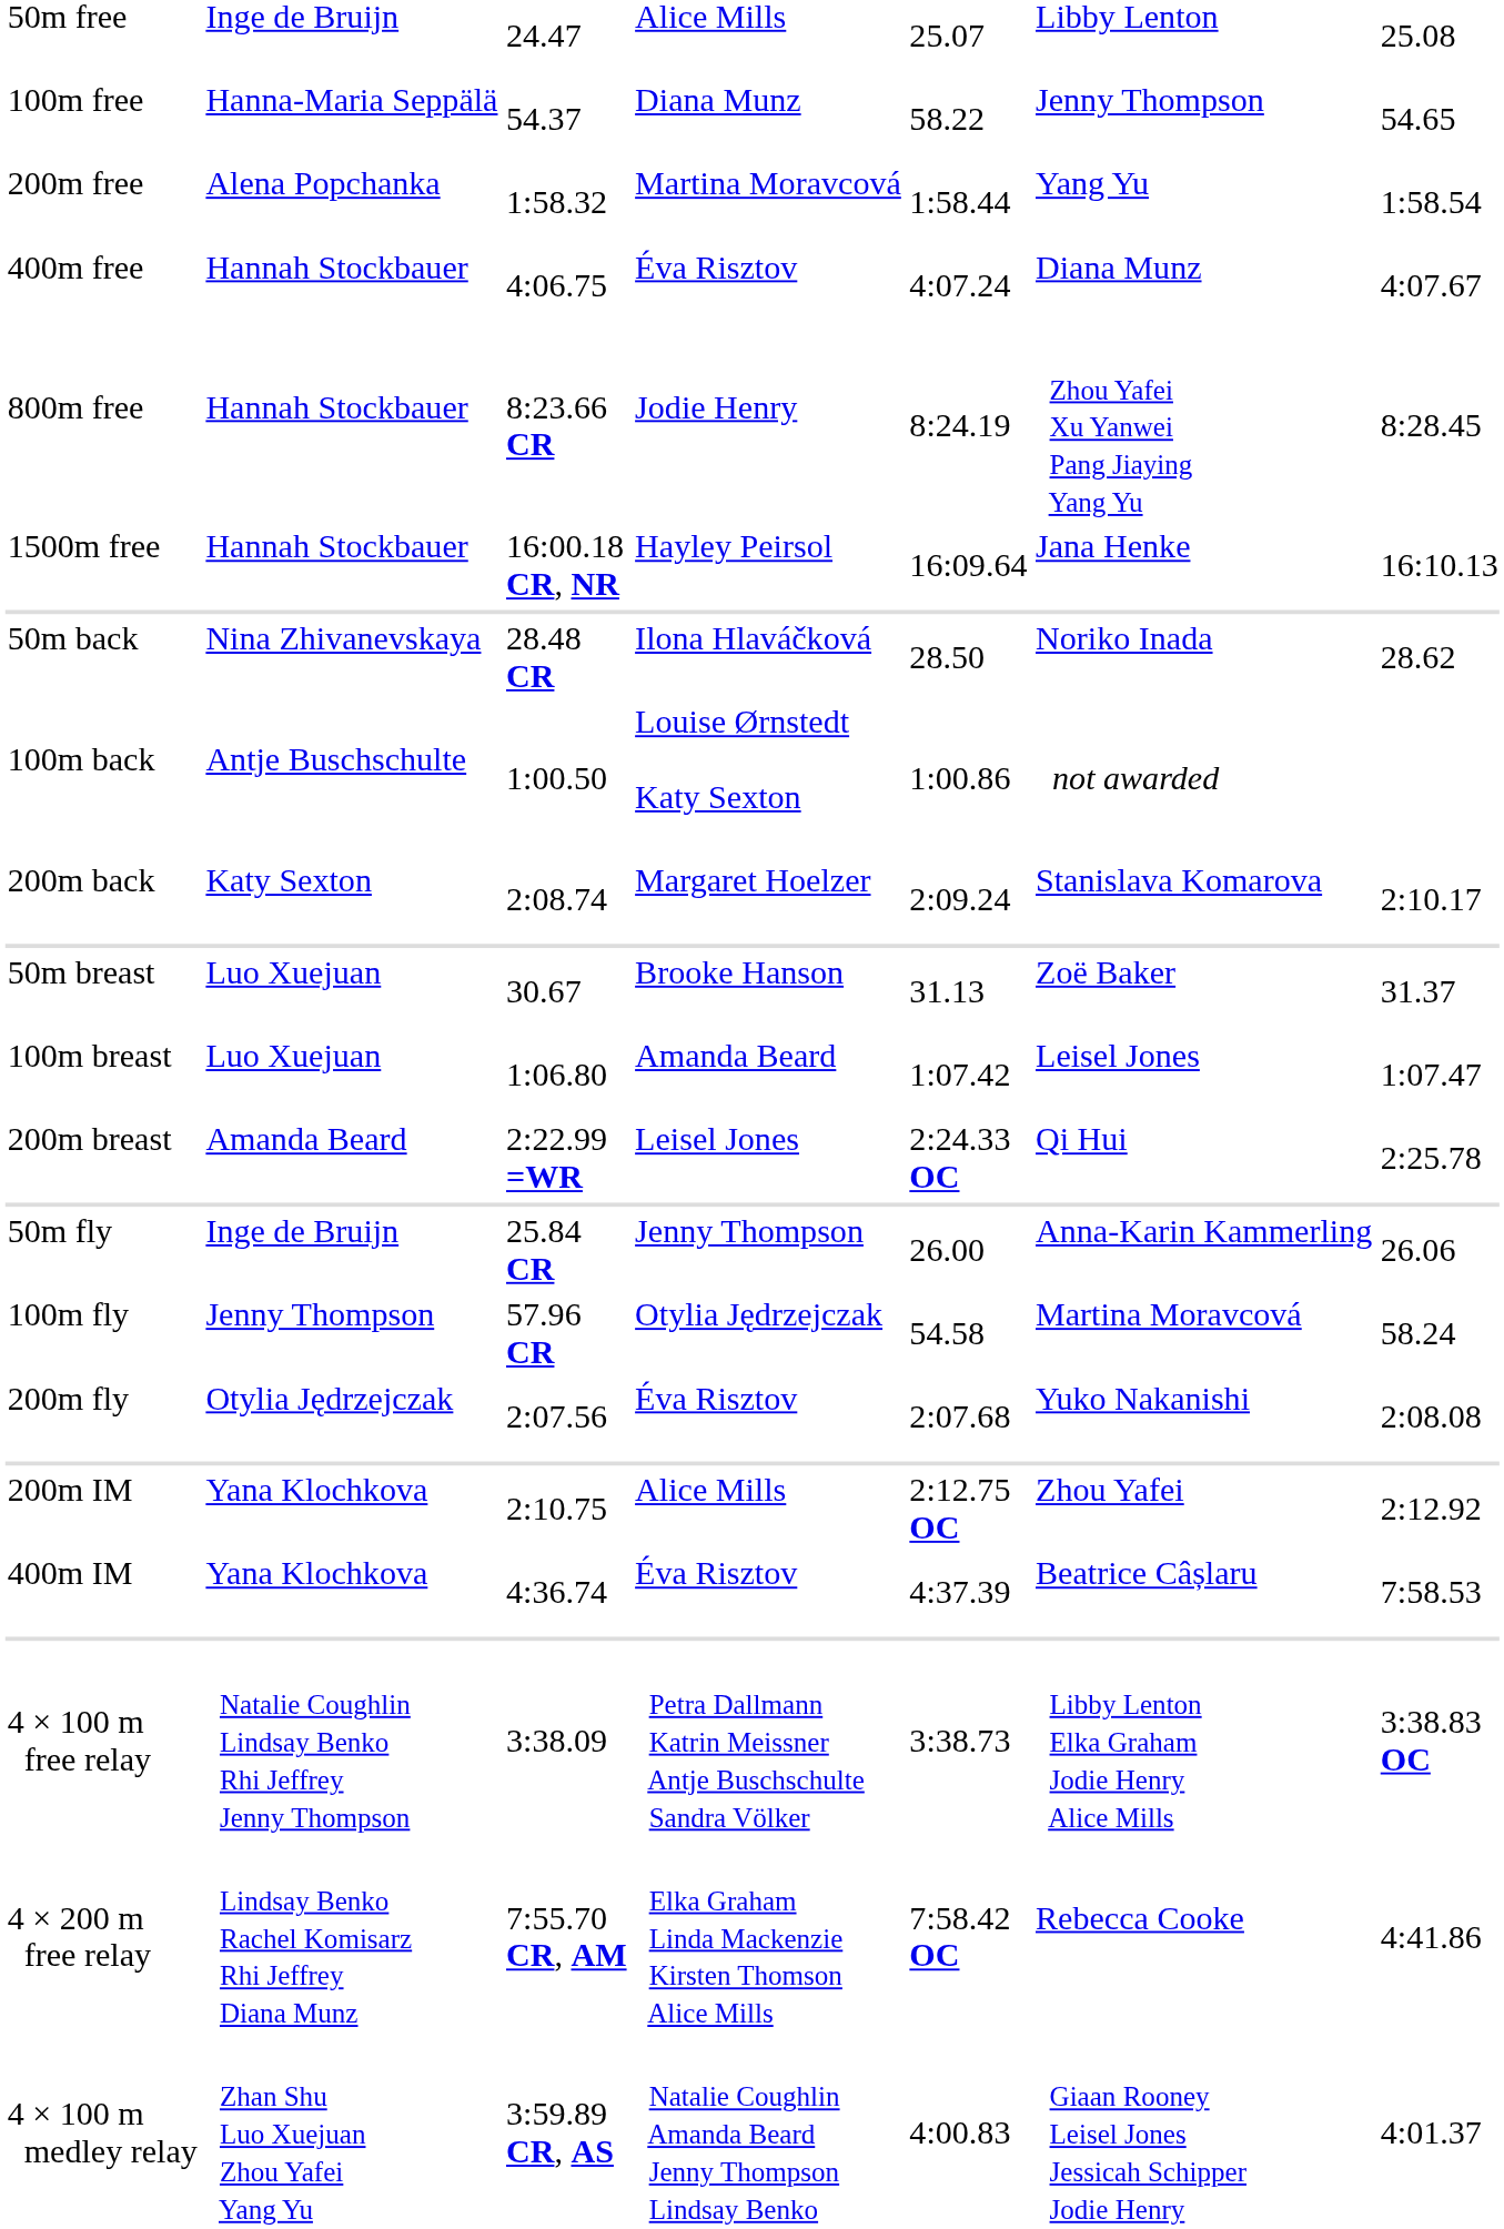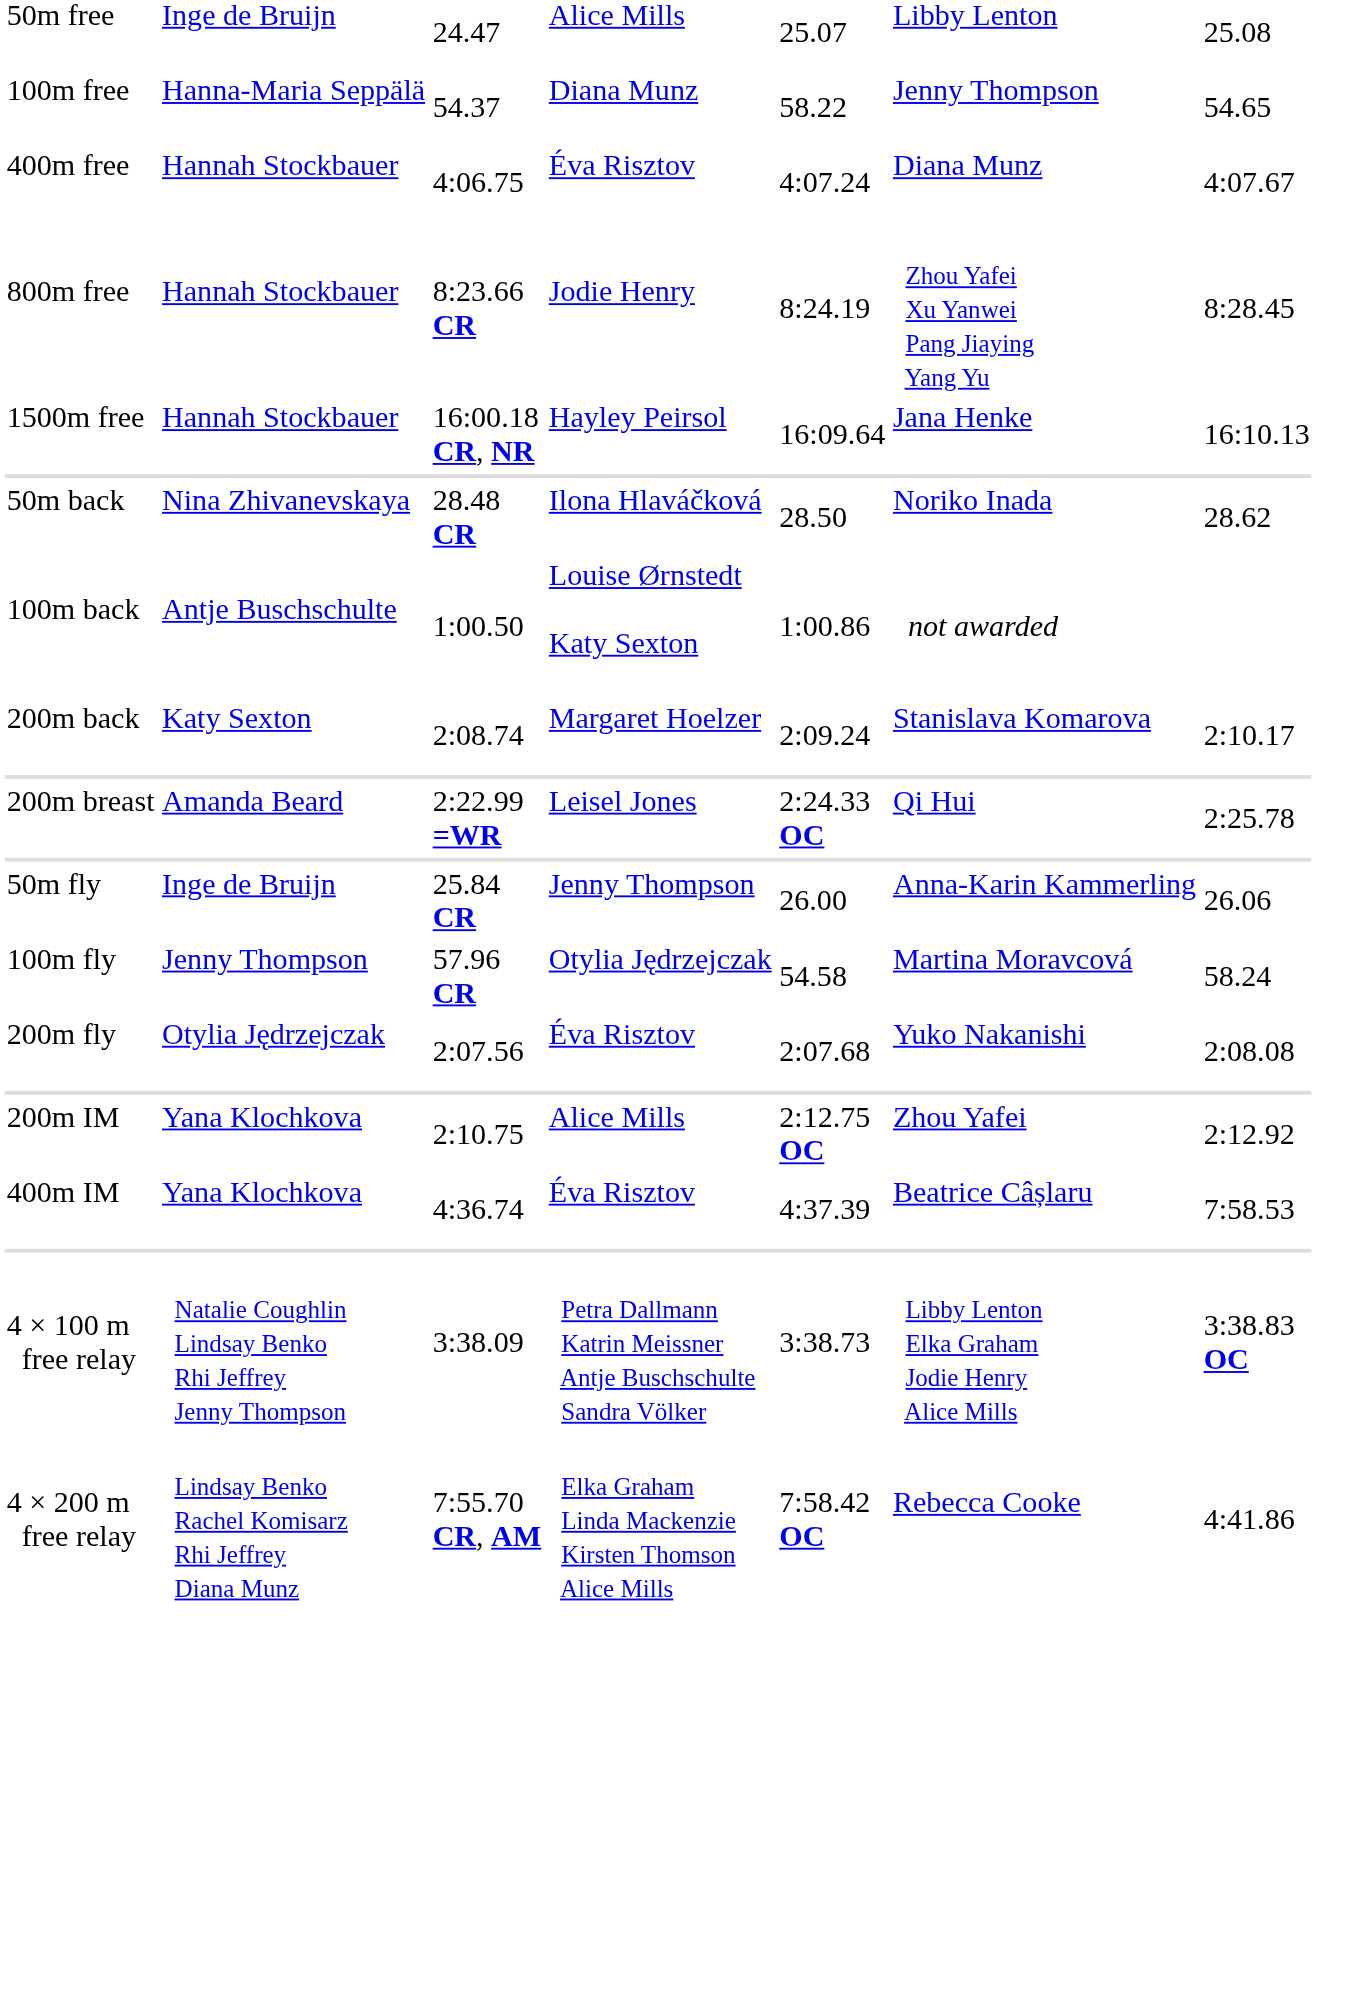- row: 200m free | Alena Popchanka | 1:58.32 | Martina Moravcová | 1:58.44 | Yang Yu | 1:58.54
- row: 50m breast | Luo Xuejuan | 30.67 | Brooke Hanson | 31.13 | Zoë Baker | 31.37
- row: 100m breast | Luo Xuejuan | 1:06.80 | Amanda Beard | 1:07.42 | Leisel Jones | 1:07.47
- row: 4 × 100 m medley relay | Zhan Shu Luo Xuejuan Zhou Yafei Yang Yu | 3:59.89 CR, AS | Natalie Coughlin Amanda Beard Jenny Thompson Lindsay Benko | 4:00.83 | Giaan Rooney Leisel Jones Jessicah Schipper Jodie Henry | 4:01.37
